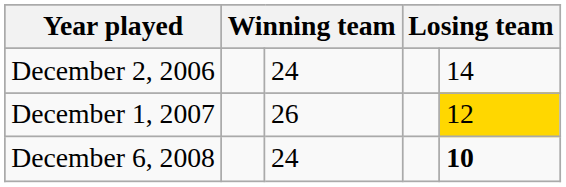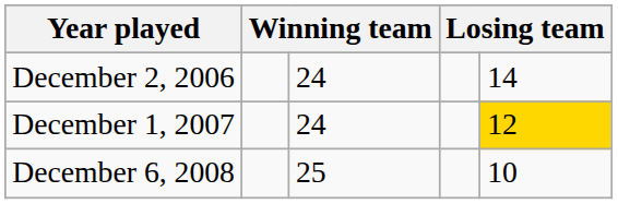December 1, 2007 | column 3: 26 -> 24
December 6, 2008 | column 3: 24 -> 25
December 6, 2008 | column 5: bold -> normal
